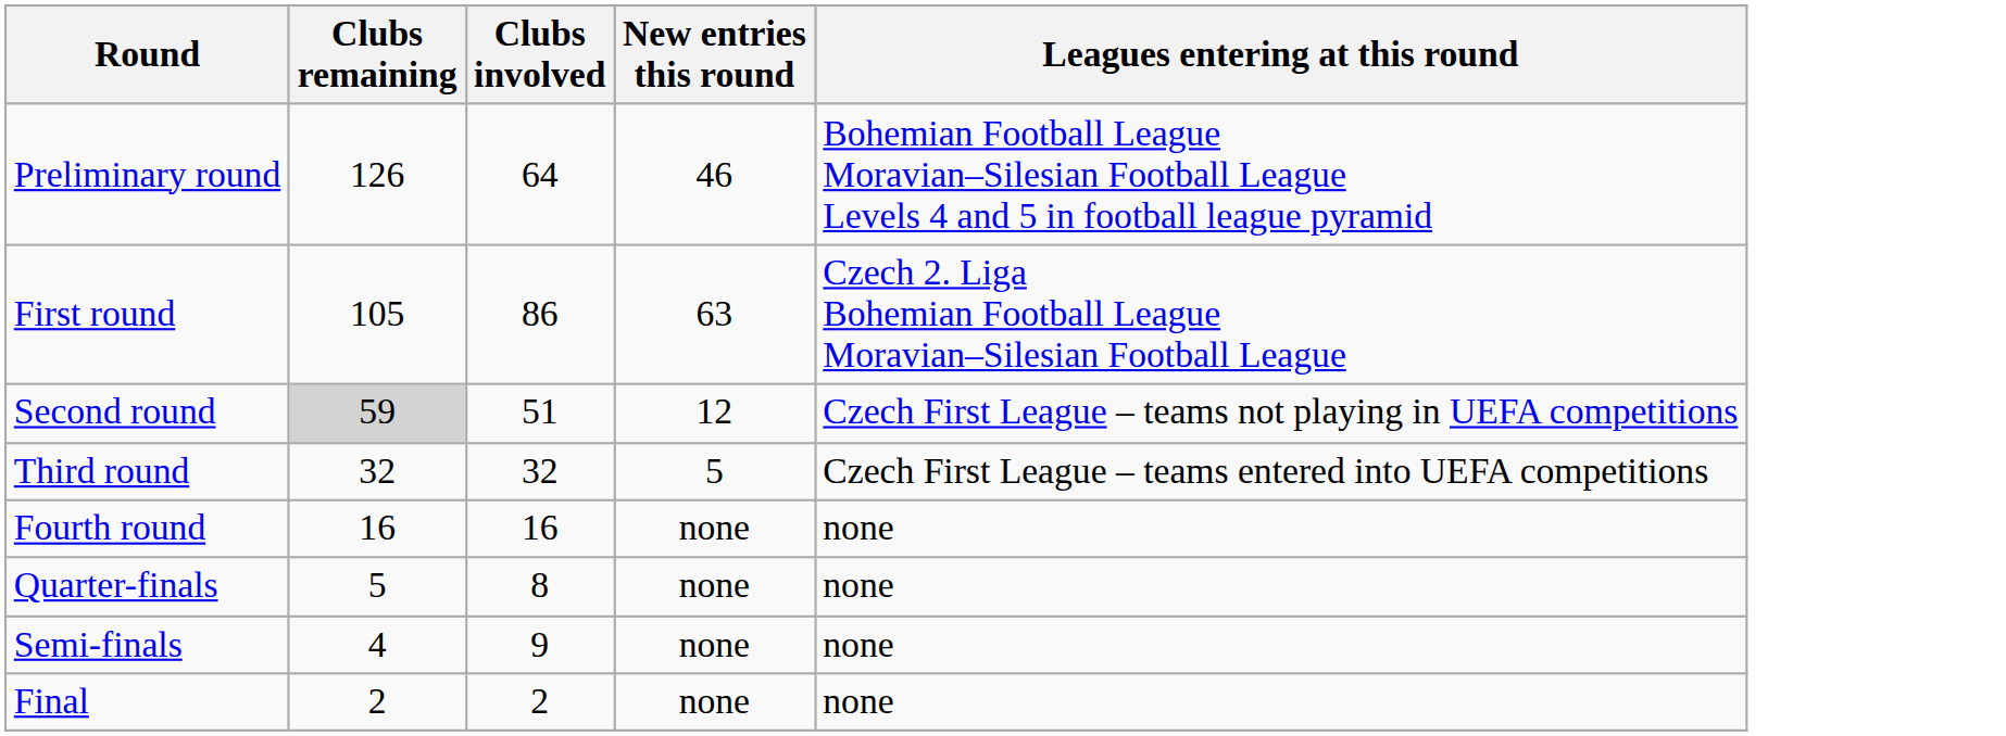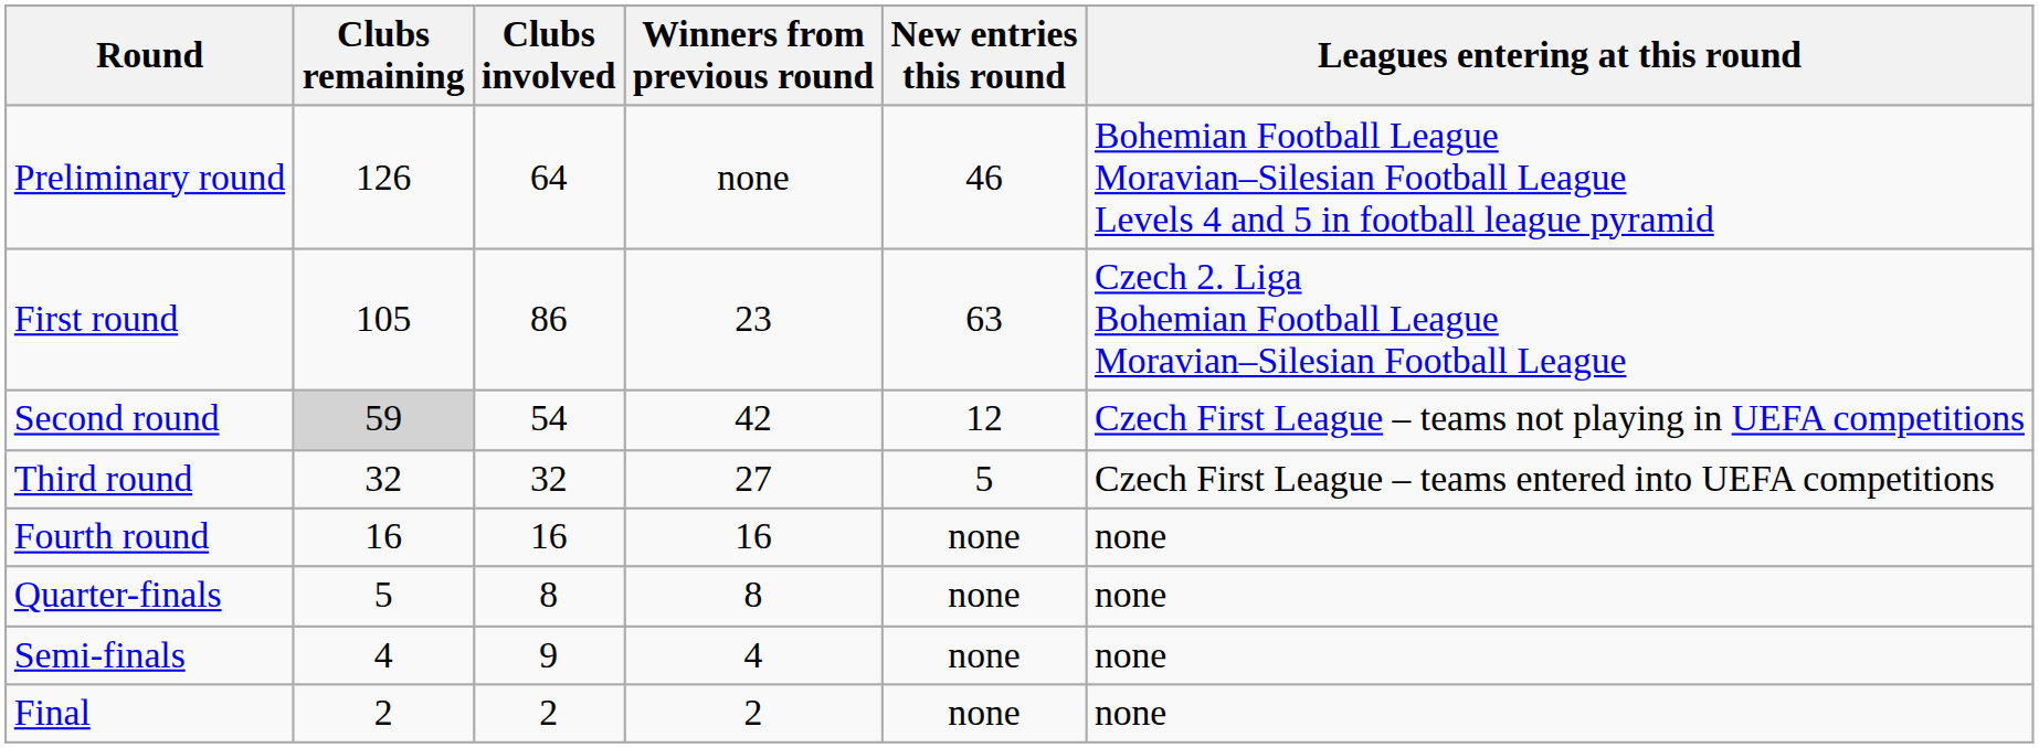+ column: Winners from previous round | none | 23 | 42 | 27 | 16 | 8 | 4 | 2
Second round | Clubs involved: 51 -> 54
